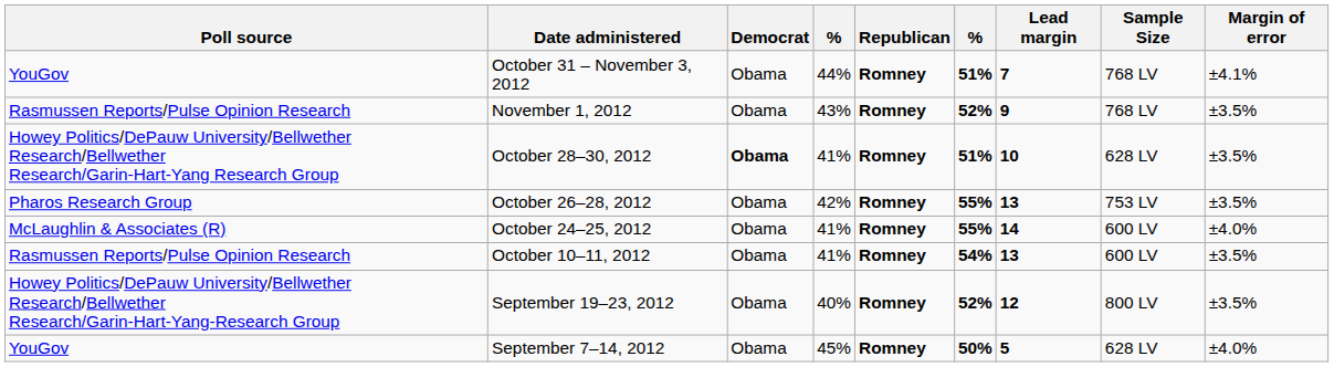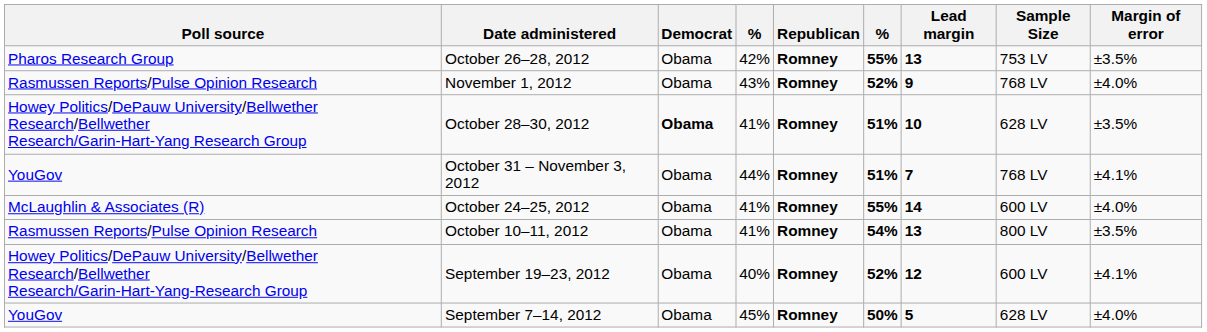rows swapped: October 31 – November 3, 2012 <-> October 26–28, 2012
November 1, 2012 | Margin of error: ±3.5% -> ±4.0%
October 10–11, 2012 | Sample Size: 600 LV -> 800 LV
September 19–23, 2012 | Sample Size: 800 LV -> 600 LV
September 19–23, 2012 | Margin of error: ±3.5% -> ±4.1%
